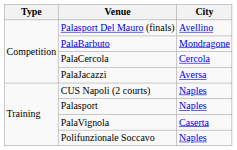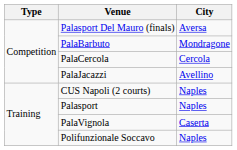Palasport Del Mauro (finals) | City: Avellino -> Aversa
PalaJacazzi | City: Aversa -> Avellino
